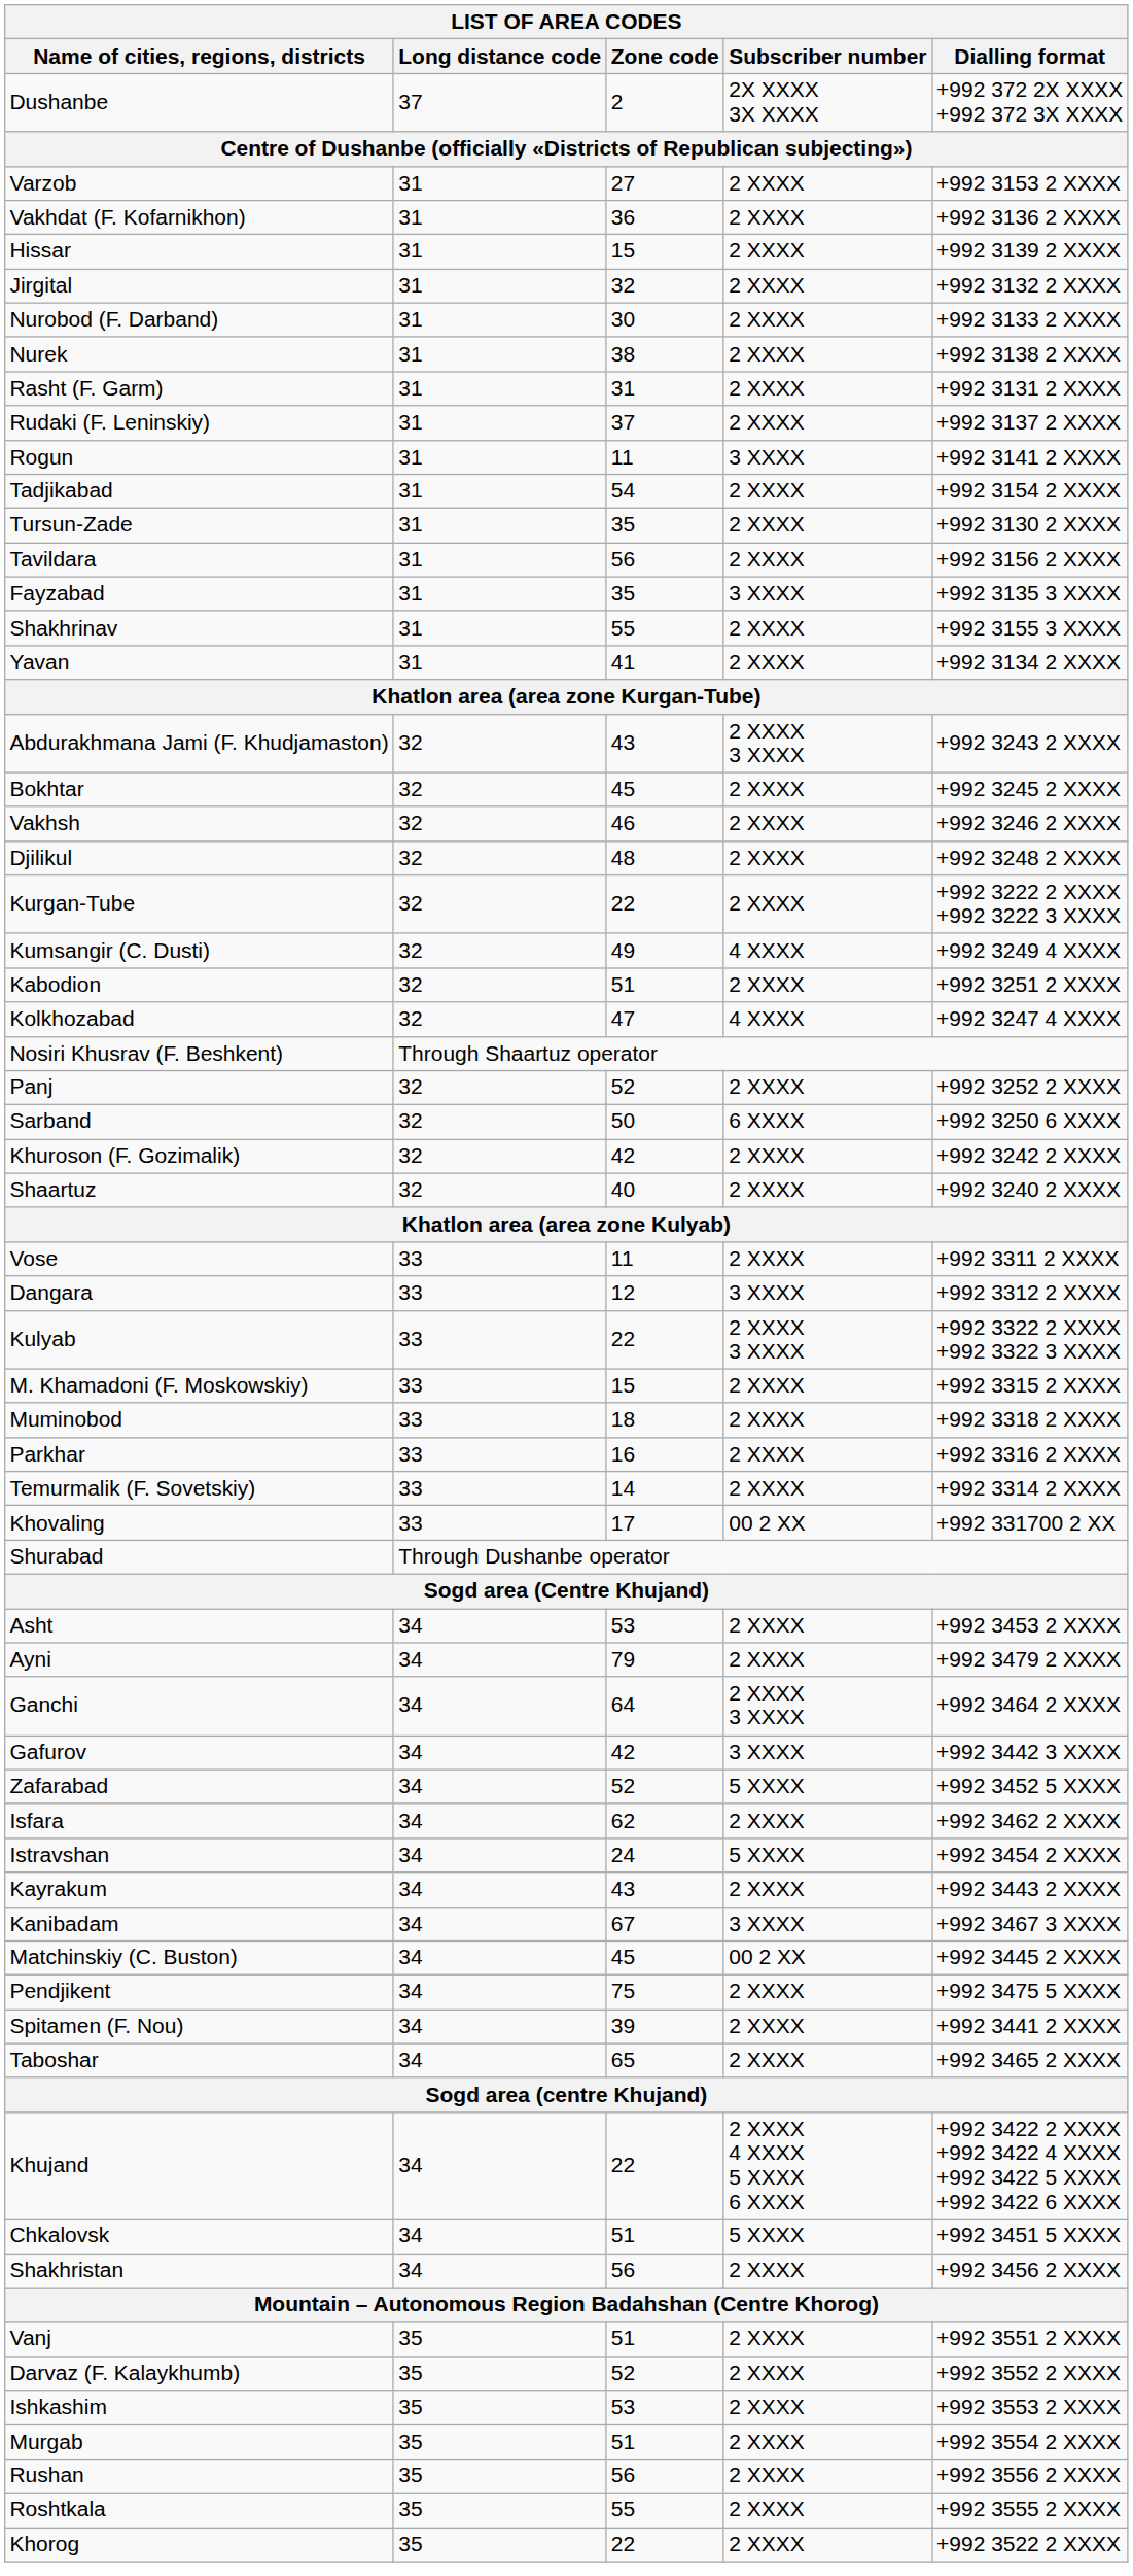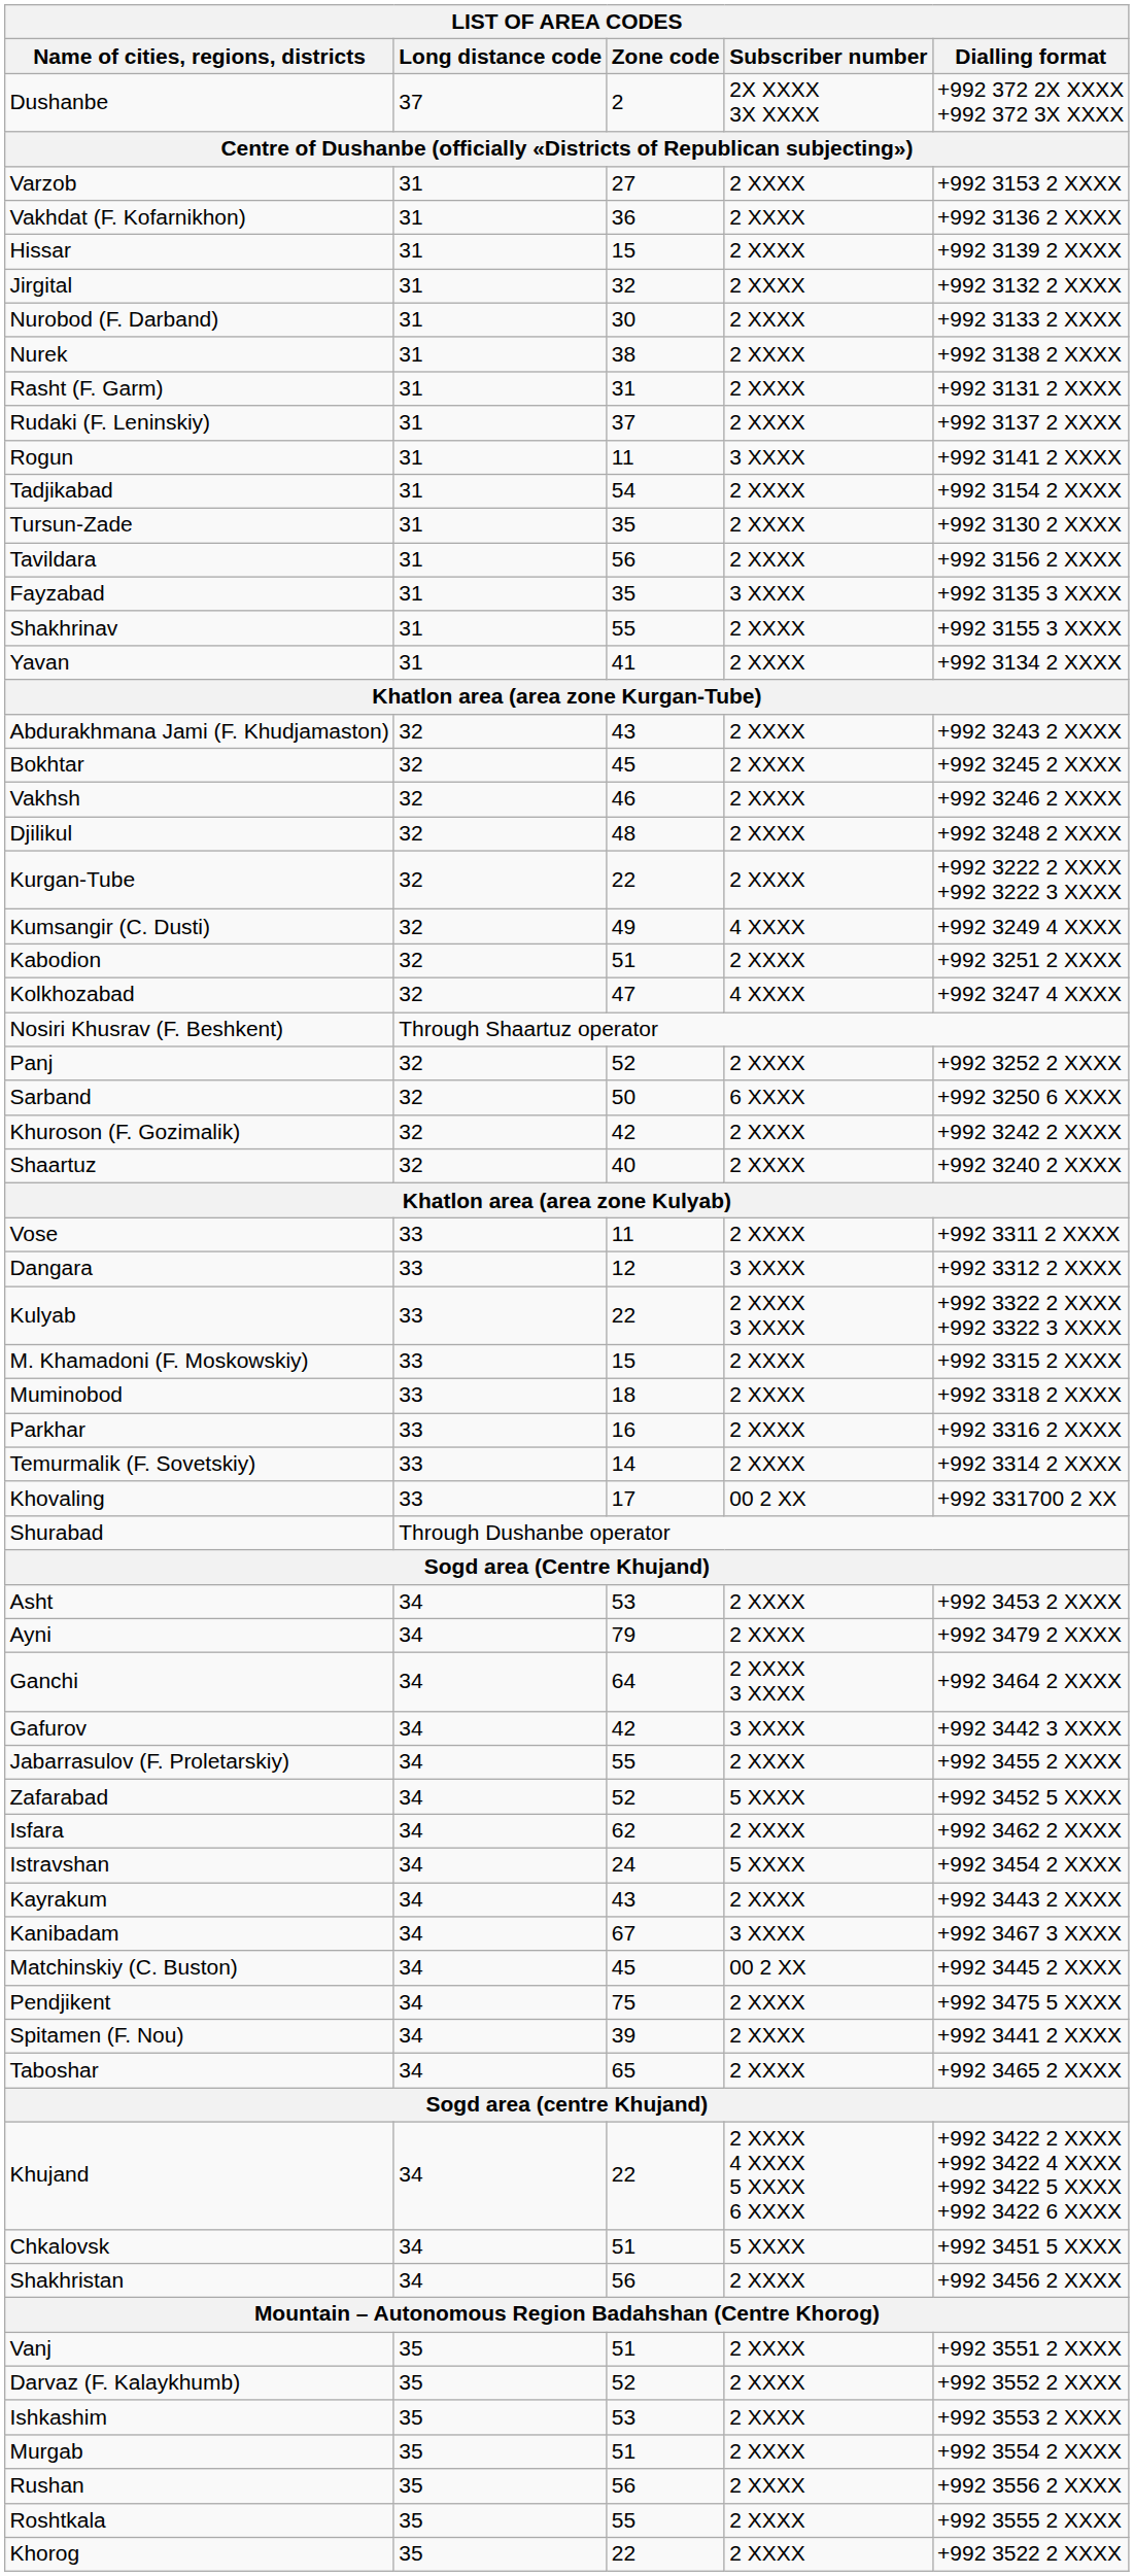Abdurakhmana Jami (F. Khudjamaston) | Subscriber number: 2 XXXX 3 XXXX -> 2 XXXX
+ row: Jabarrasulov (F. Proletarskiy) | 34 | 55 | 2 XXXX | +992 3455 2 XXXX
